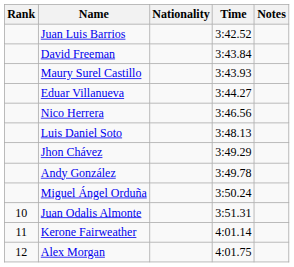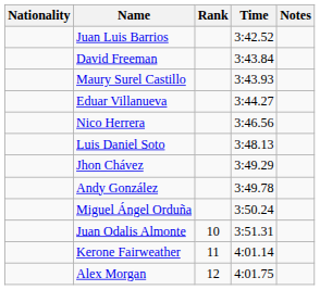columns swapped: Rank <-> Nationality
